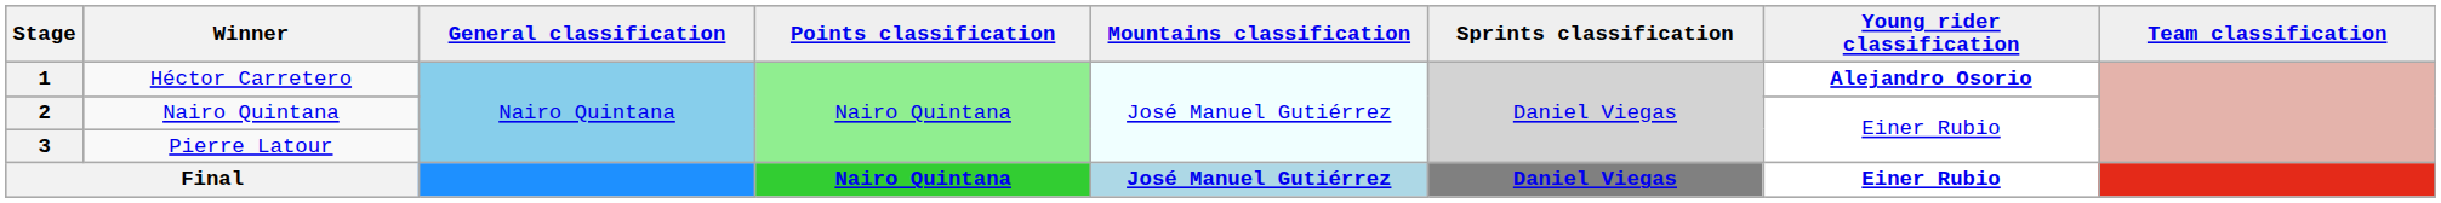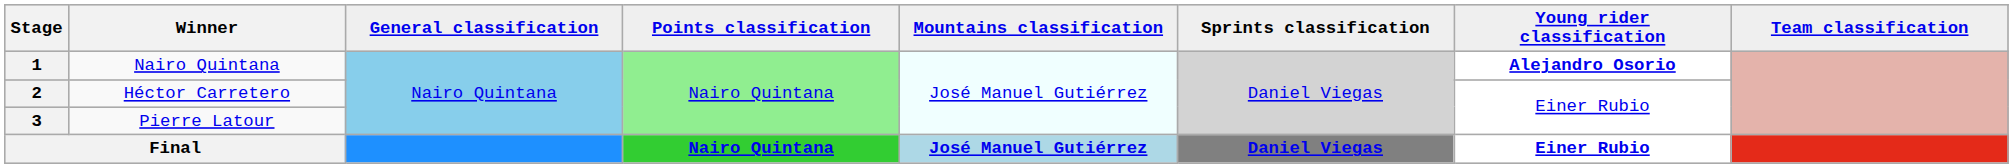1 | Winner: Héctor Carretero -> Nairo Quintana
2 | Winner: Nairo Quintana -> Héctor Carretero
